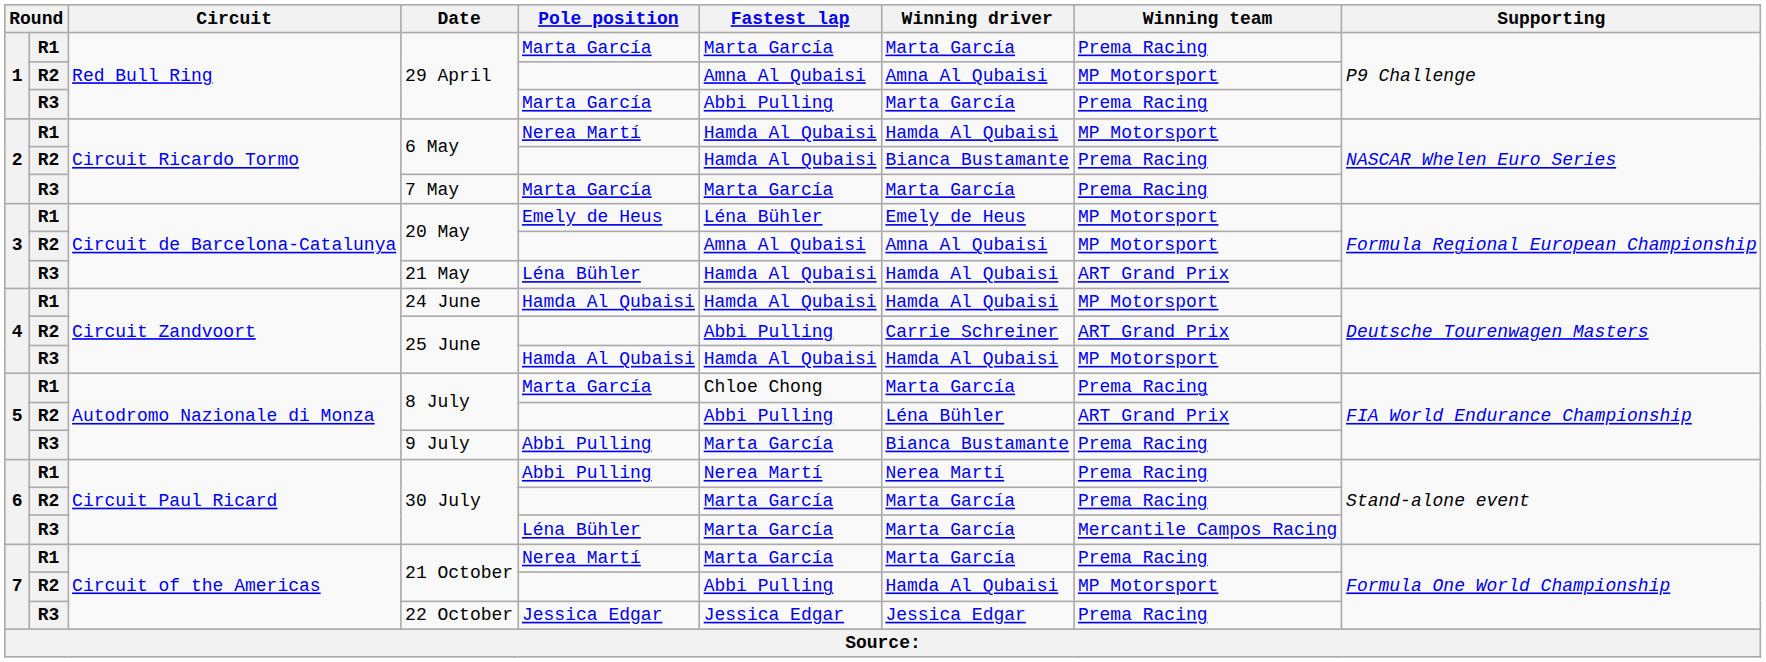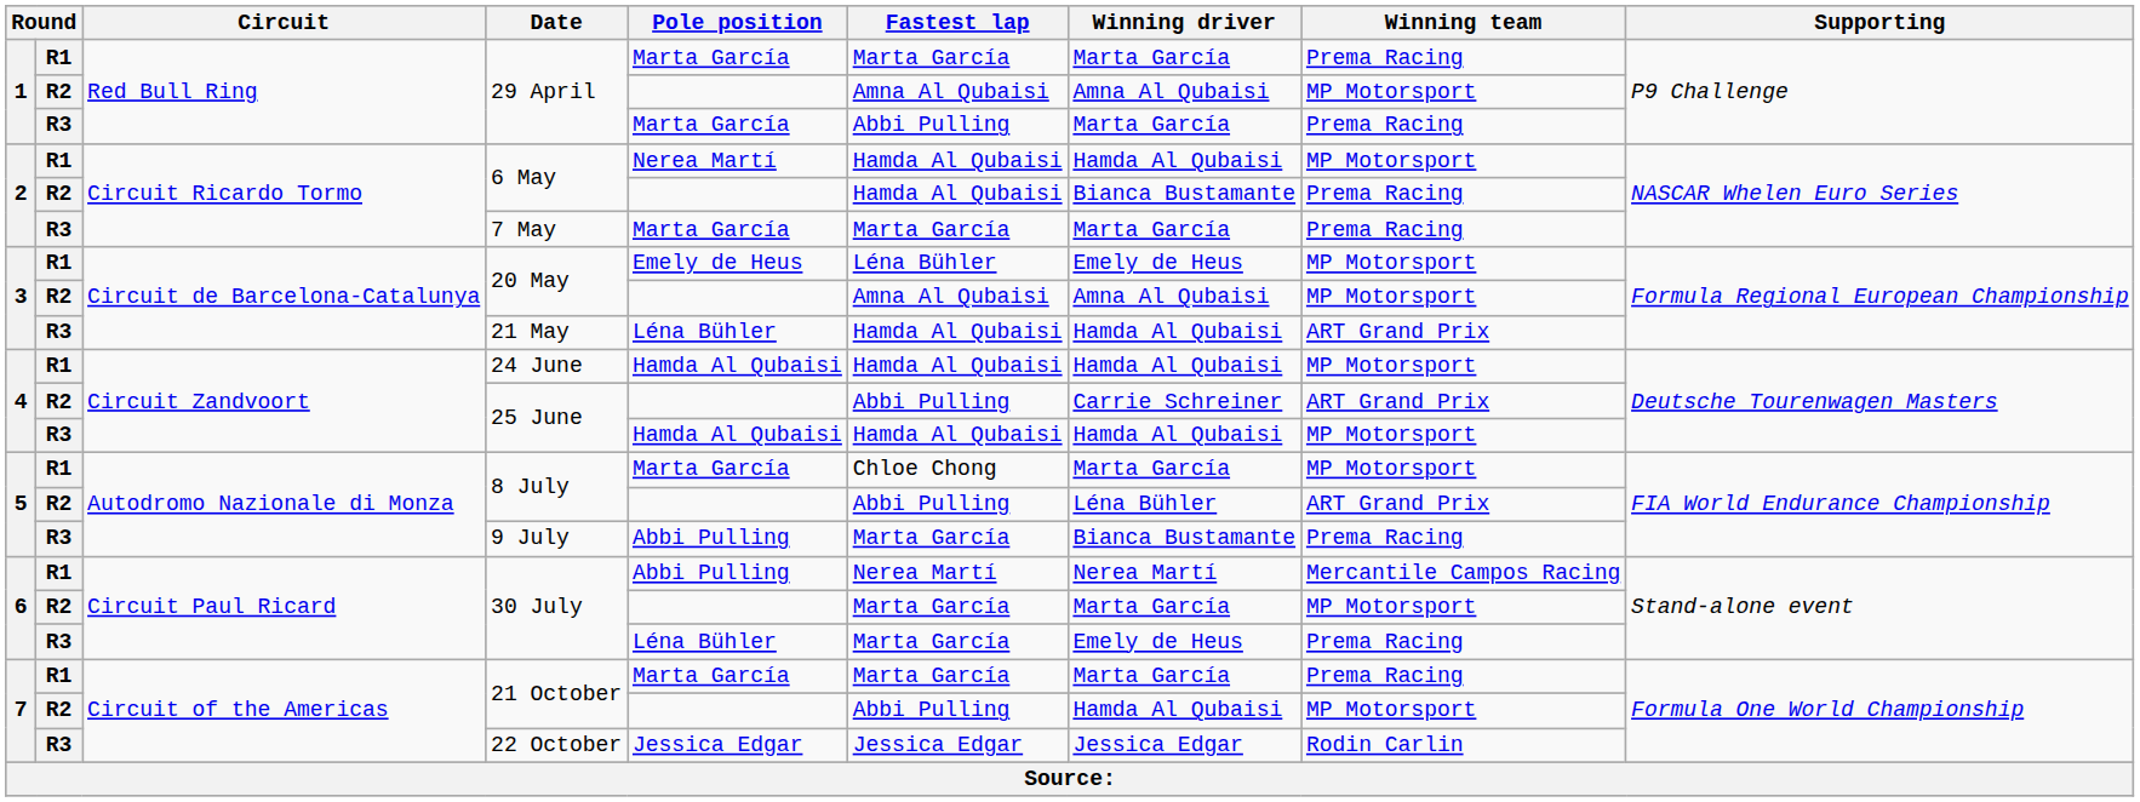R1 / 8 July | Winning team: Prema Racing -> MP Motorsport
R1 / 30 July | Winning team: Prema Racing -> Mercantile Campos Racing
R2 / 30 July | Winning team: Prema Racing -> MP Motorsport
R3 / 30 July | Winning driver: Marta García -> Emely de Heus
R3 / 30 July | Winning team: Mercantile Campos Racing -> Prema Racing
R1 / 21 October | Pole position: Nerea Martí -> Marta García
22 October | Winning team: Prema Racing -> Rodin Carlin
